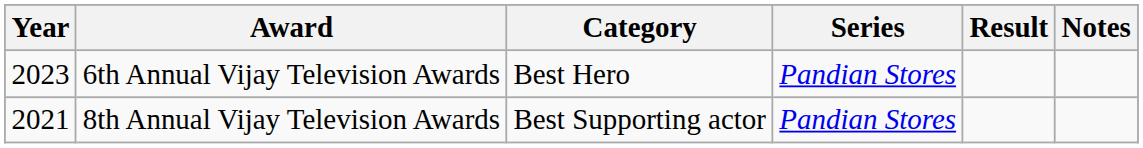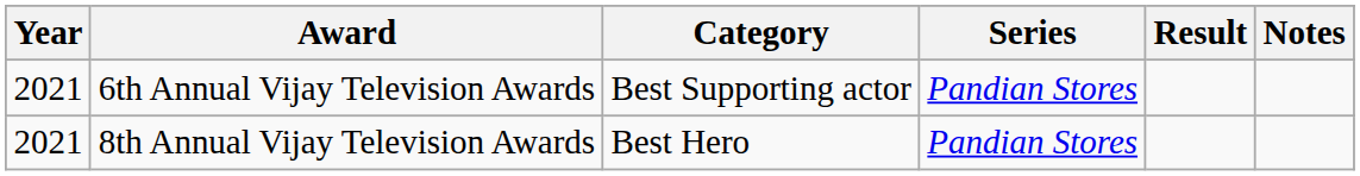6th Annual Vijay Television Awards | Year: 2023 -> 2021
6th Annual Vijay Television Awards | Category: Best Hero -> Best Supporting actor
8th Annual Vijay Television Awards | Category: Best Supporting actor -> Best Hero
